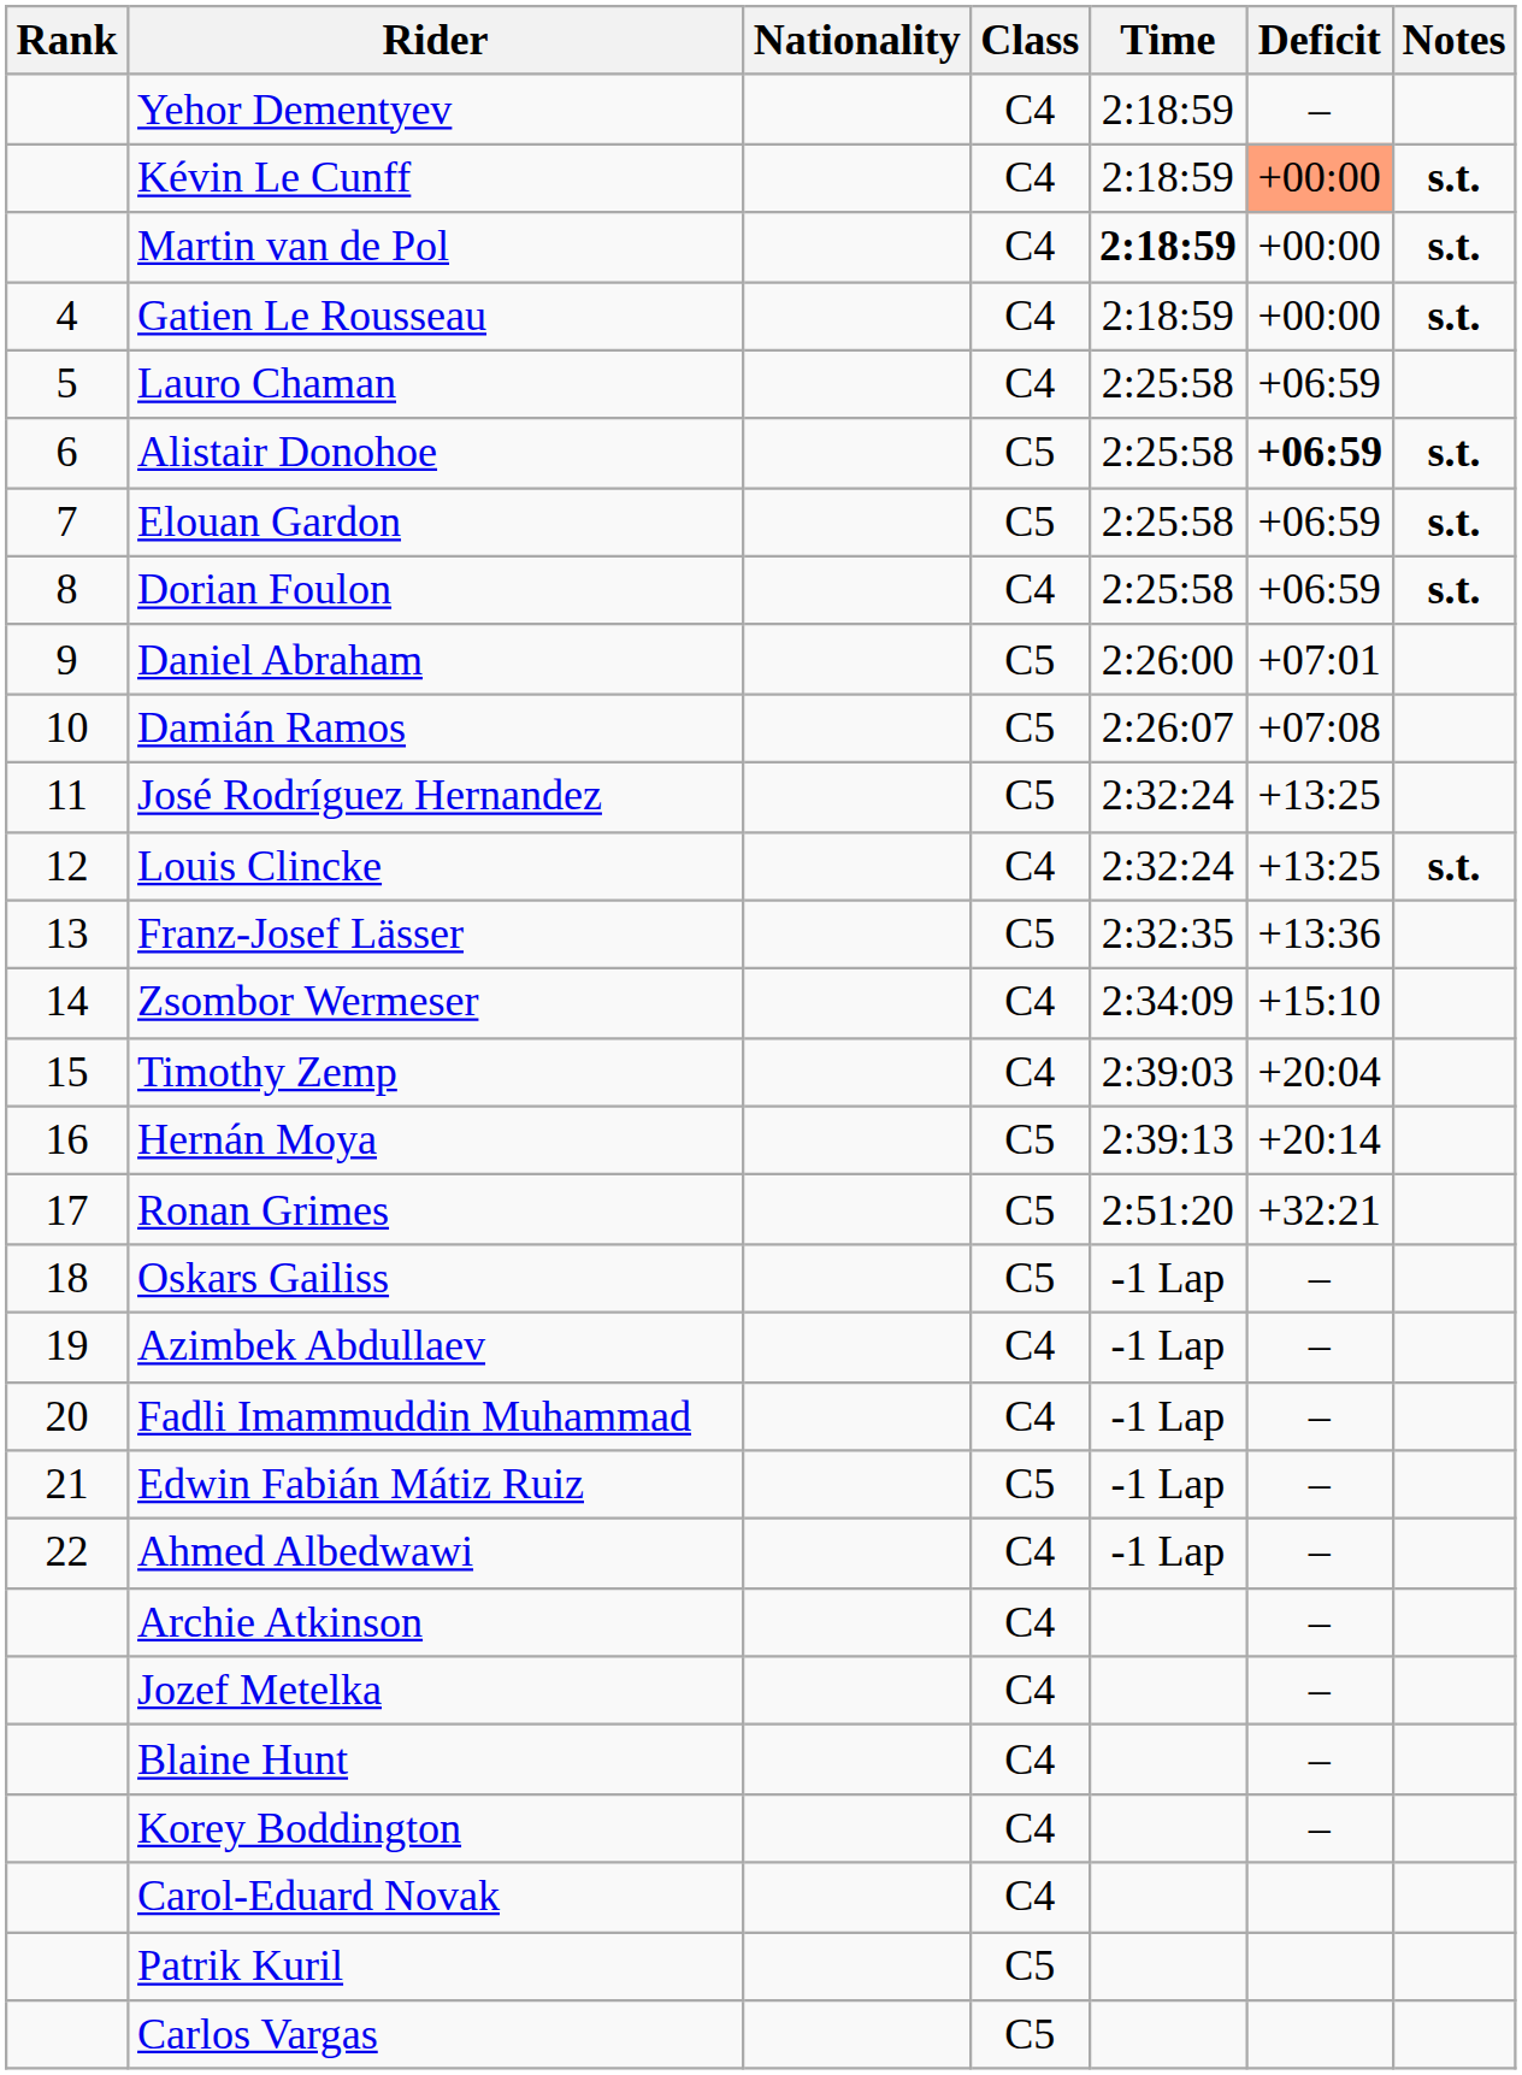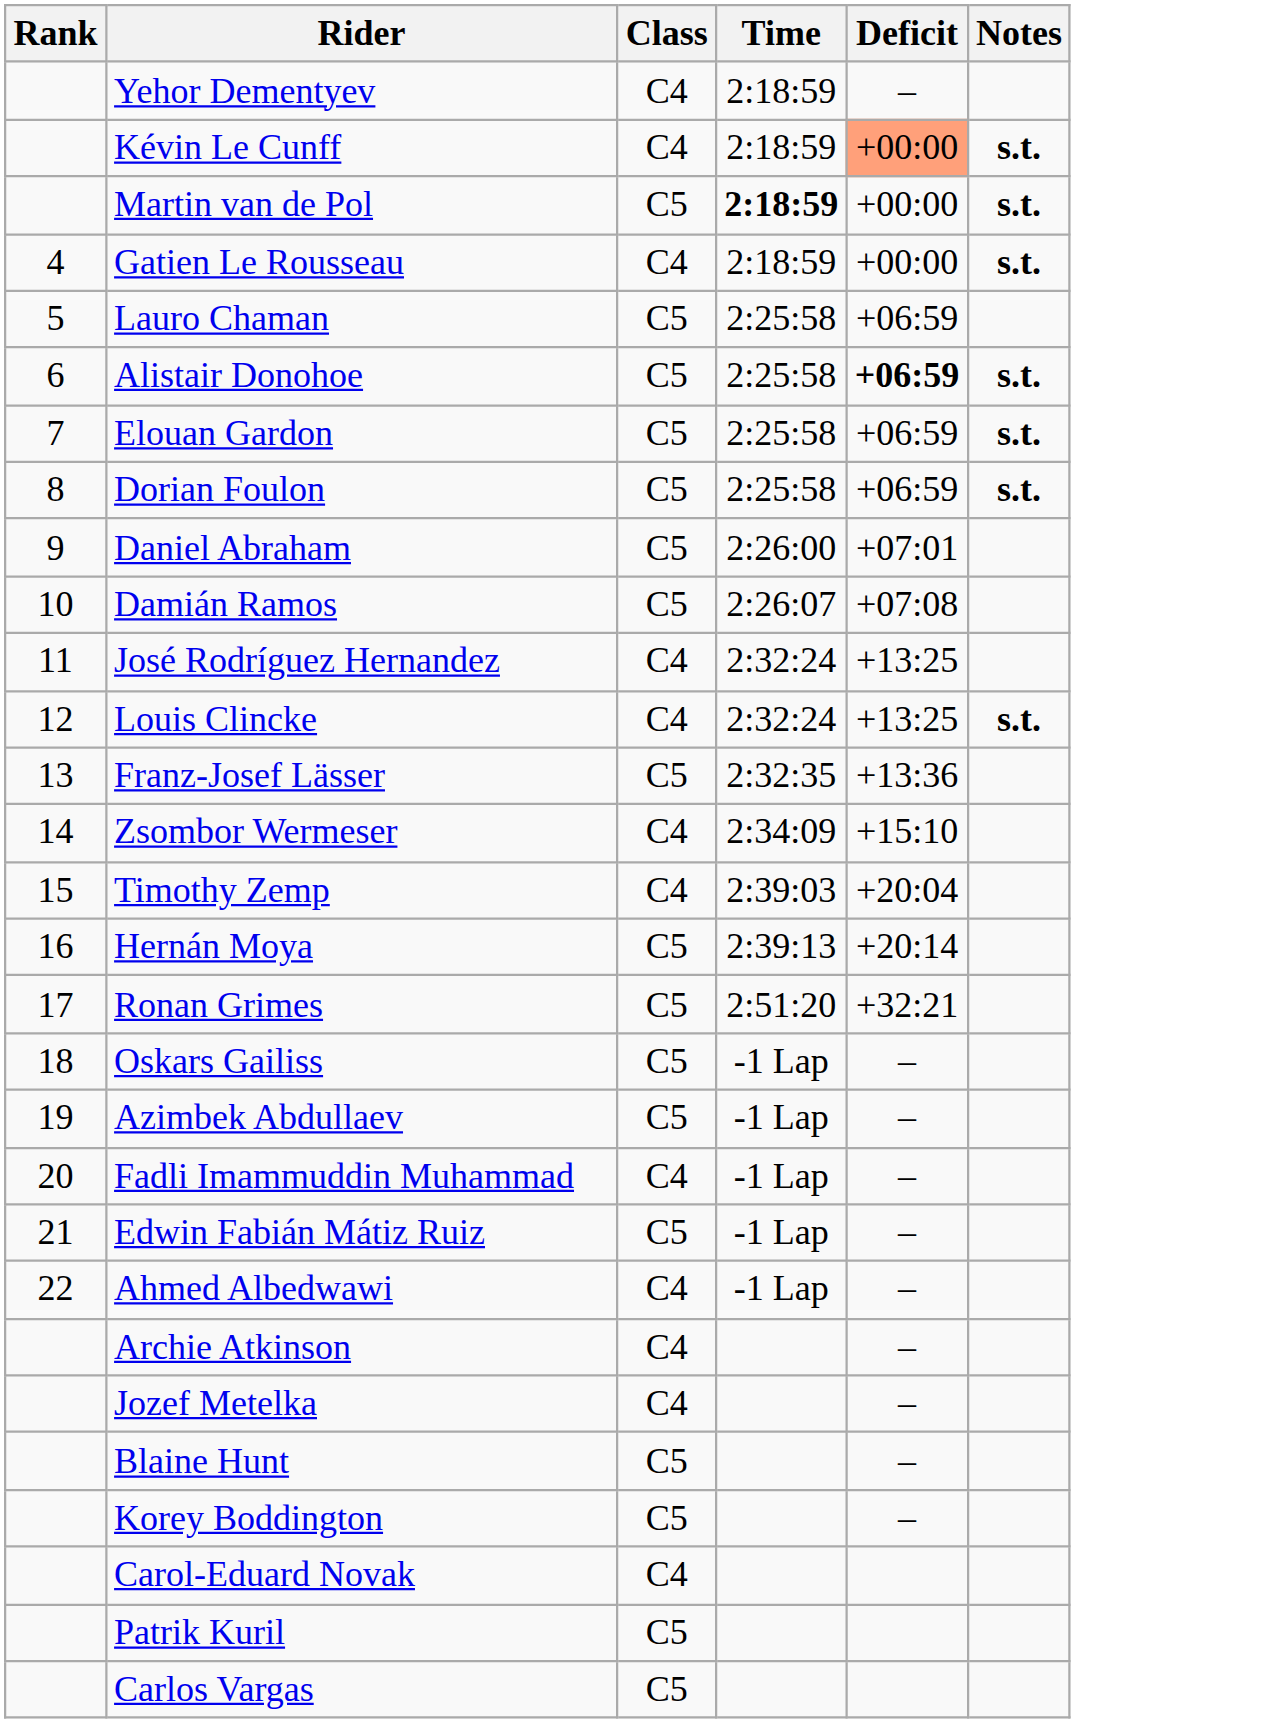- column: Nationality
Martin van de Pol | Class: C4 -> C5
Lauro Chaman | Class: C4 -> C5
Dorian Foulon | Class: C4 -> C5
José Rodríguez Hernandez | Class: C5 -> C4
Azimbek Abdullaev | Class: C4 -> C5
Blaine Hunt | Class: C4 -> C5
Korey Boddington | Class: C4 -> C5
